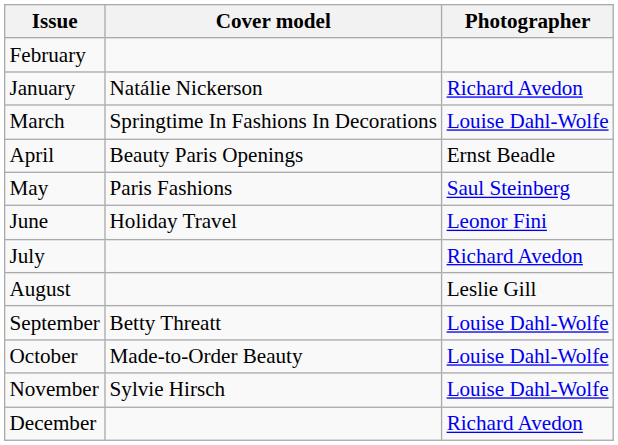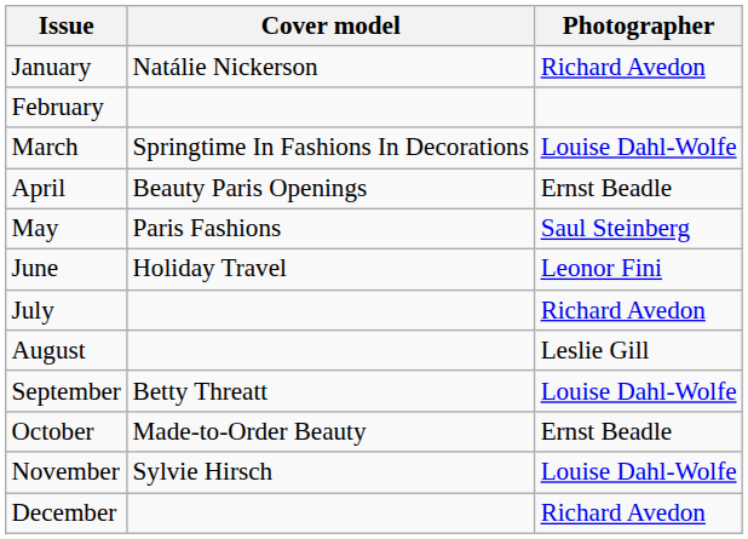rows swapped: January <-> February
October | Photographer: Louise Dahl-Wolfe -> Ernst Beadle
